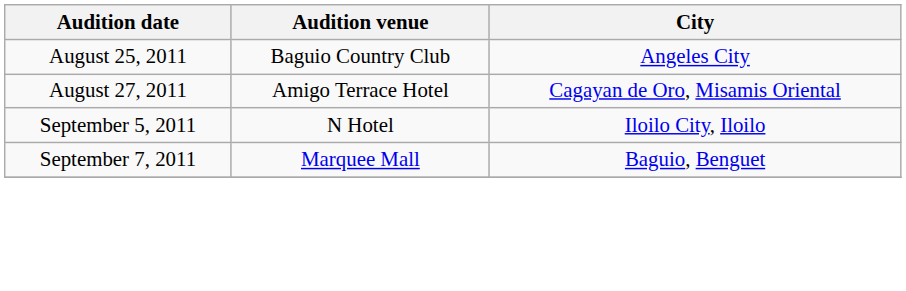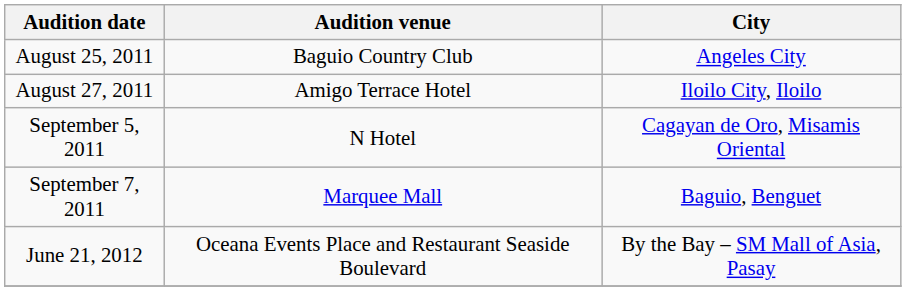August 27, 2011 | City: Cagayan de Oro, Misamis Oriental -> Iloilo City, Iloilo
September 5, 2011 | City: Iloilo City, Iloilo -> Cagayan de Oro, Misamis Oriental
+ row: June 21, 2012 | Oceana Events Place and Restaurant Seaside Boulevard | By the Bay – SM Mall of Asia, Pasay
